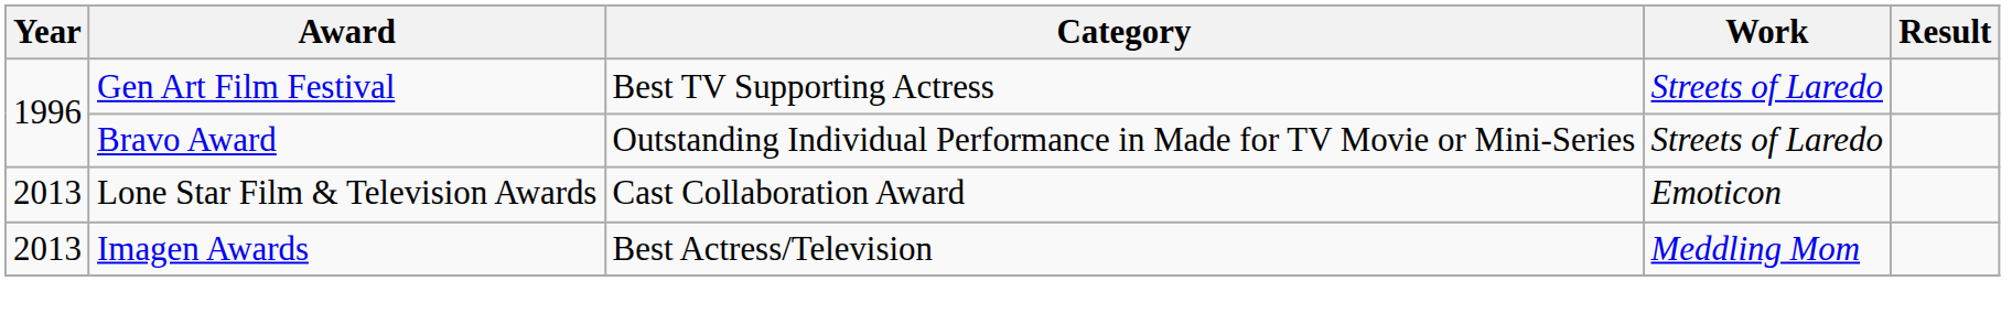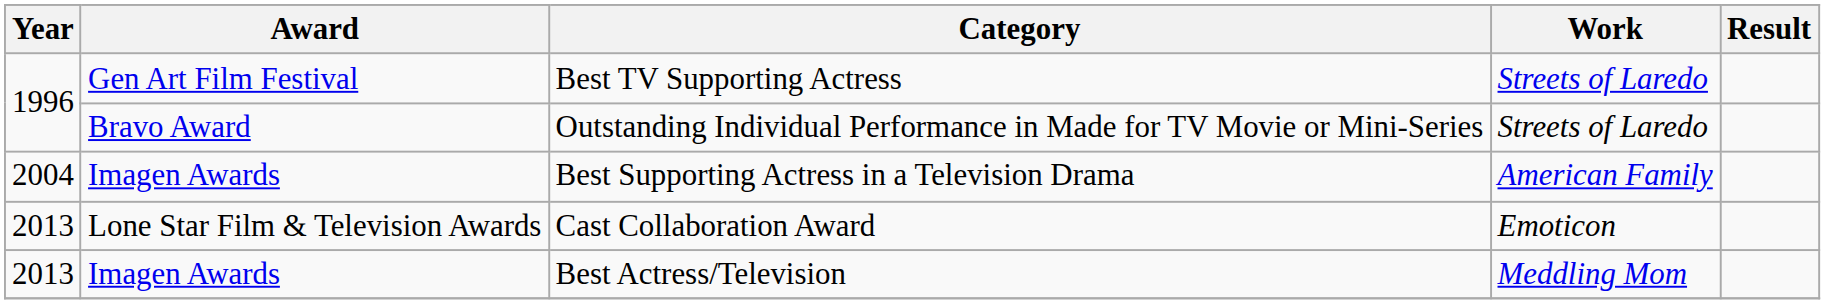+ row: 2004 | Imagen Awards | Best Supporting Actress in a Television Drama | American Family
